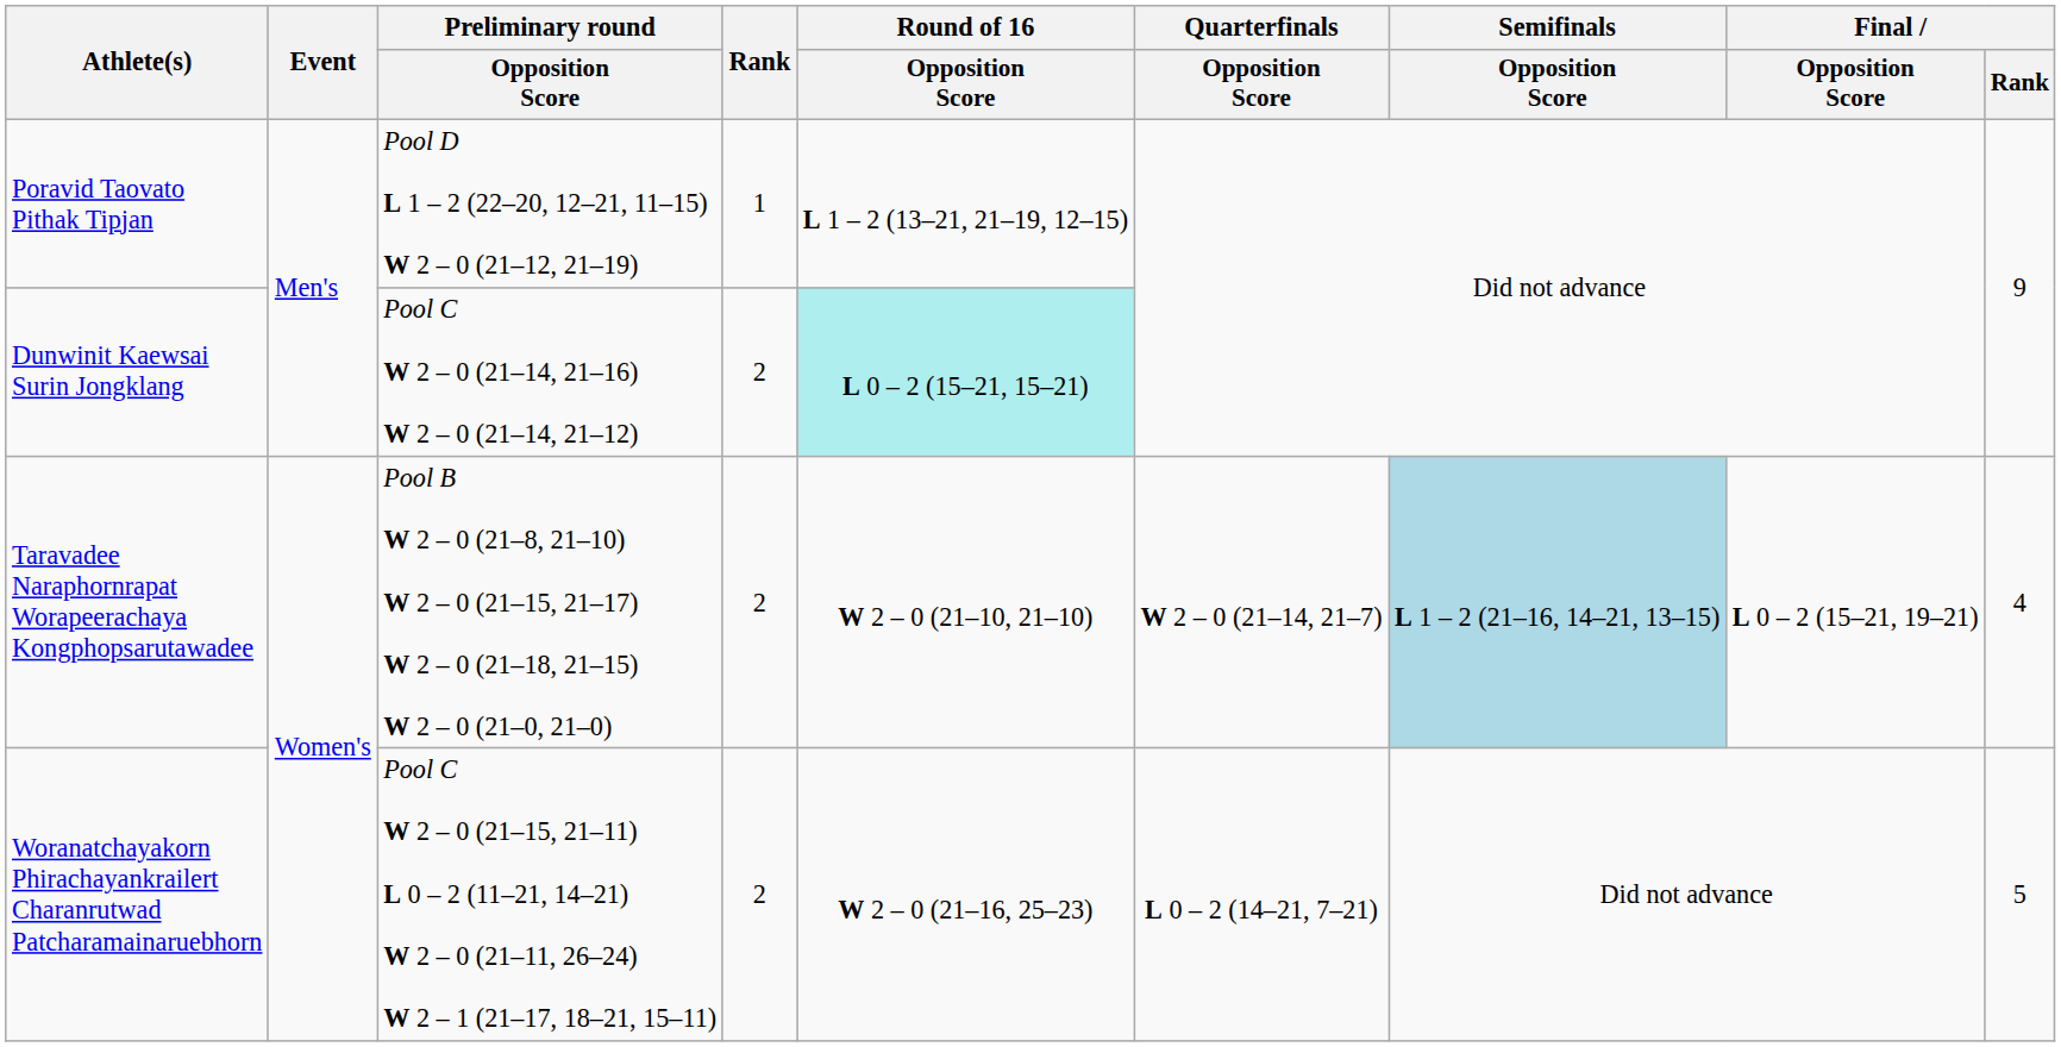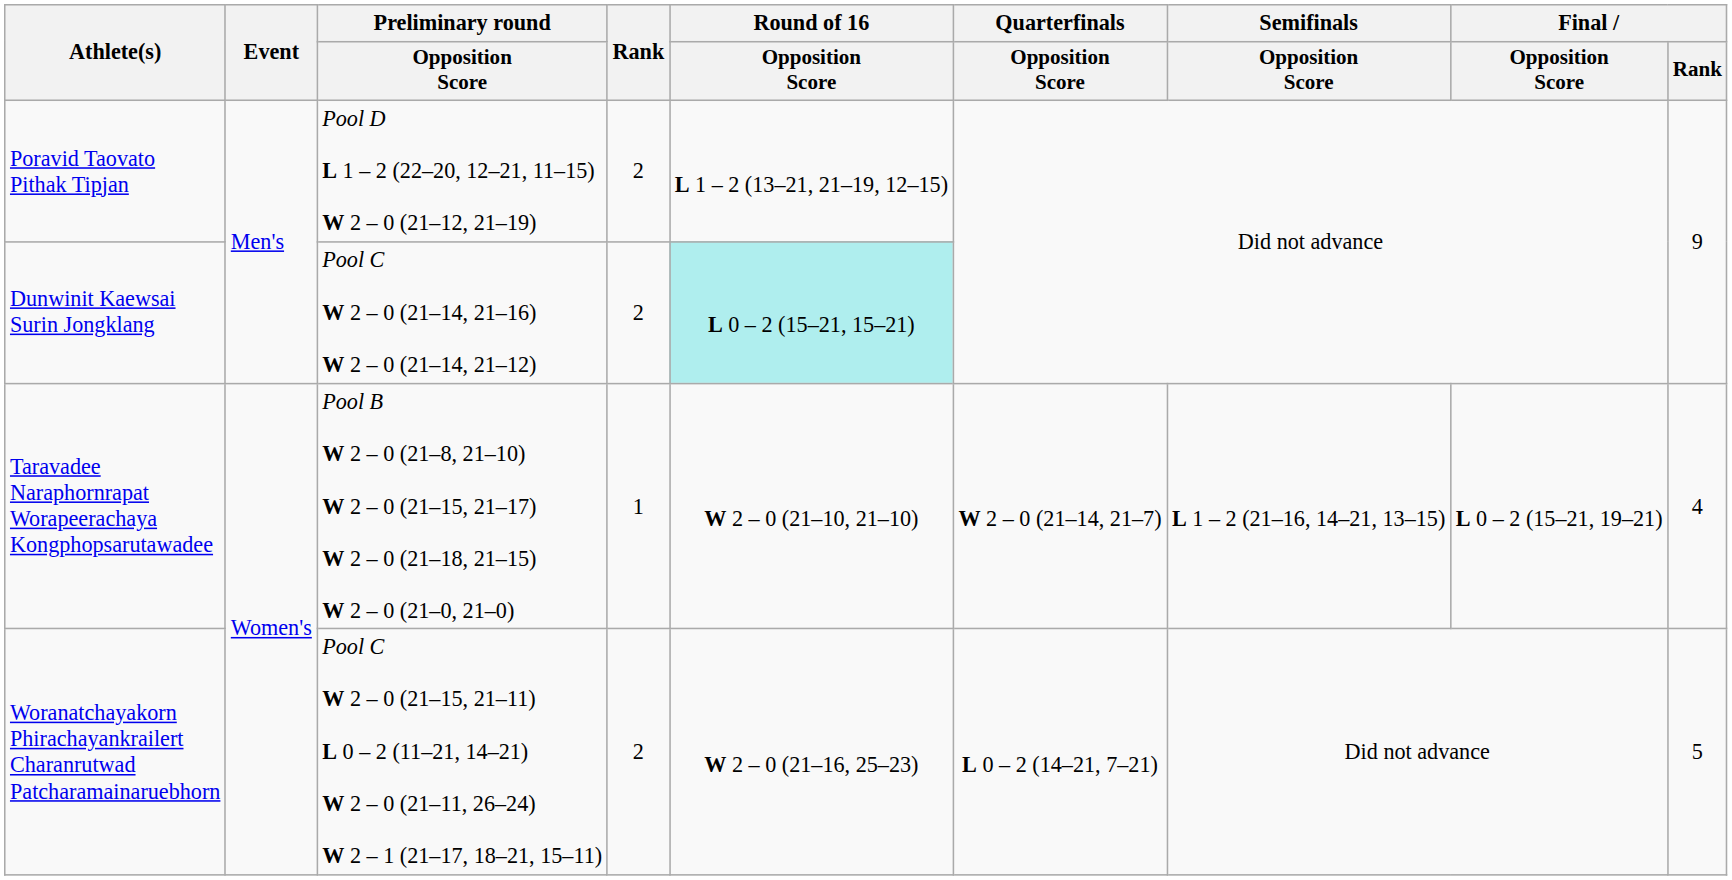Poravid Taovato Pithak Tipjan | Rank: 1 -> 2
Taravadee Naraphornrapat Worapeerachaya Kongphopsarutawadee | Rank: 2 -> 1
Taravadee Naraphornrapat Worapeerachaya Kongphopsarutawadee | Semifinals / Opposition Score: lightblue background -> no background
